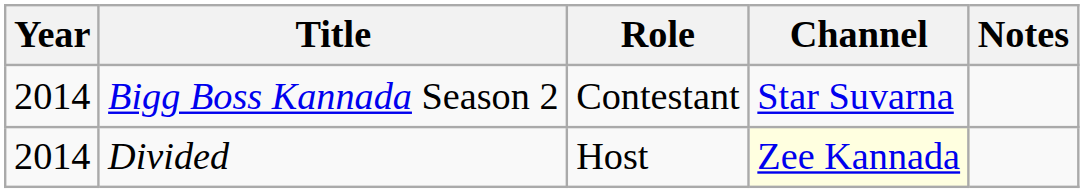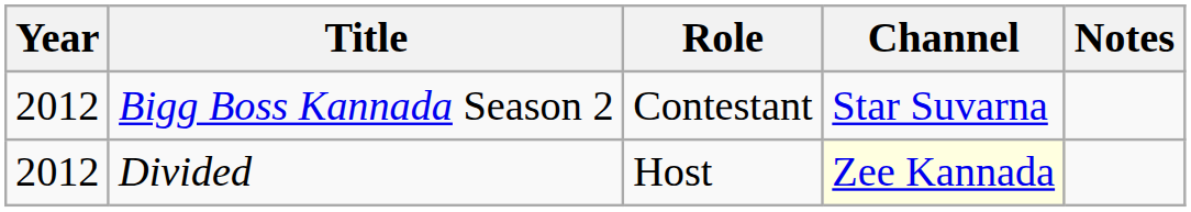Bigg Boss Kannada Season 2 | Year: 2014 -> 2012
Divided | Year: 2014 -> 2012
